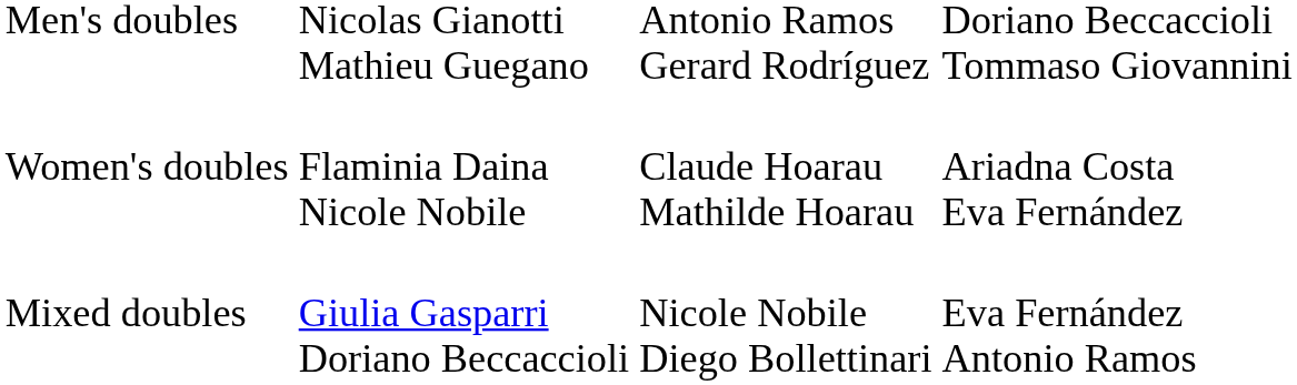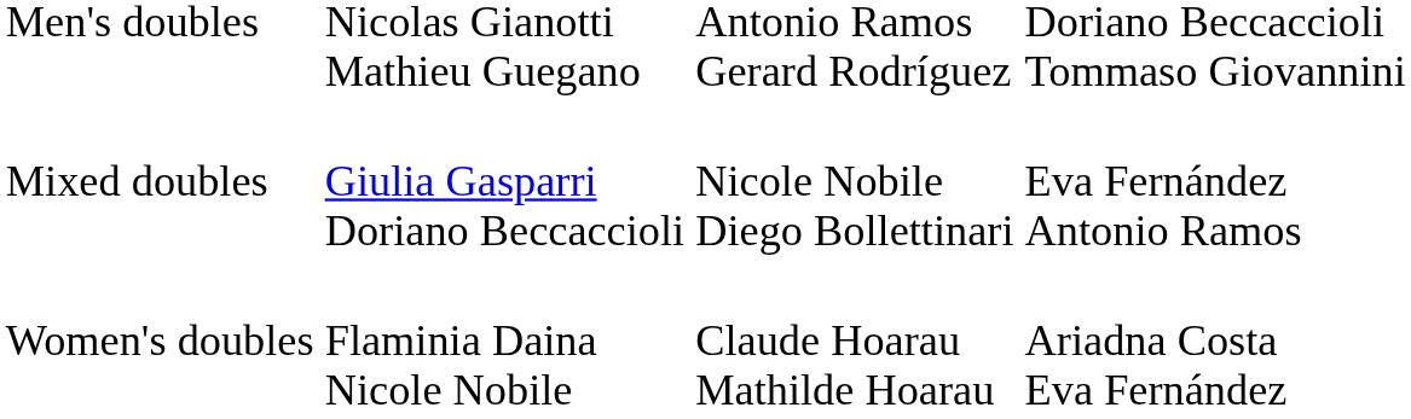rows swapped: Women's doubles <-> Mixed doubles
